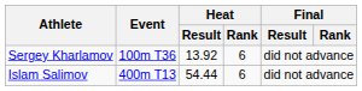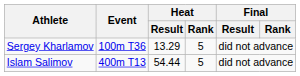Sergey Kharlamov | Heat / Result: 13.92 -> 13.29
Sergey Kharlamov | Heat / Rank: 6 -> 5
Islam Salimov | Heat / Rank: 6 -> 5
